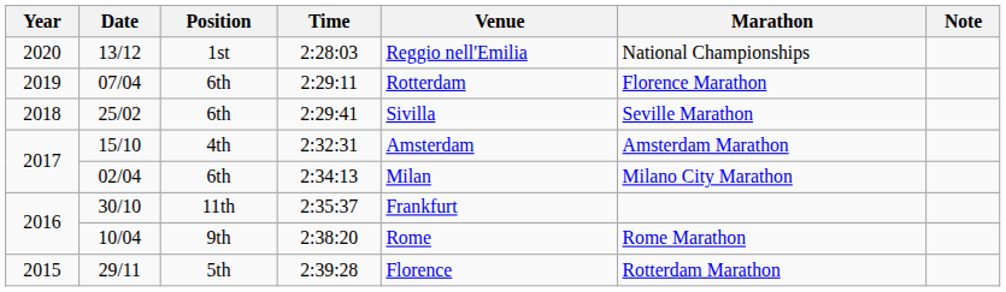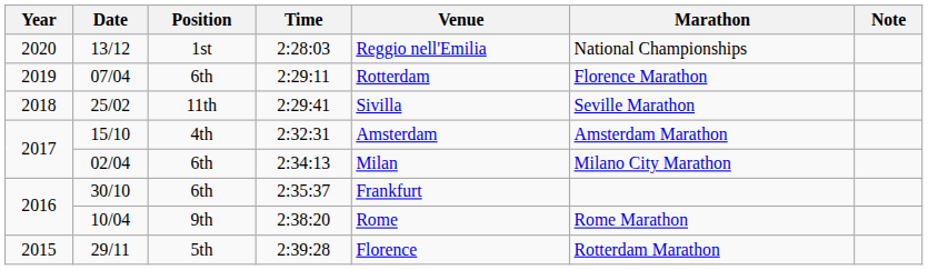25/02 | Position: 6th -> 11th
30/10 | Position: 11th -> 6th
